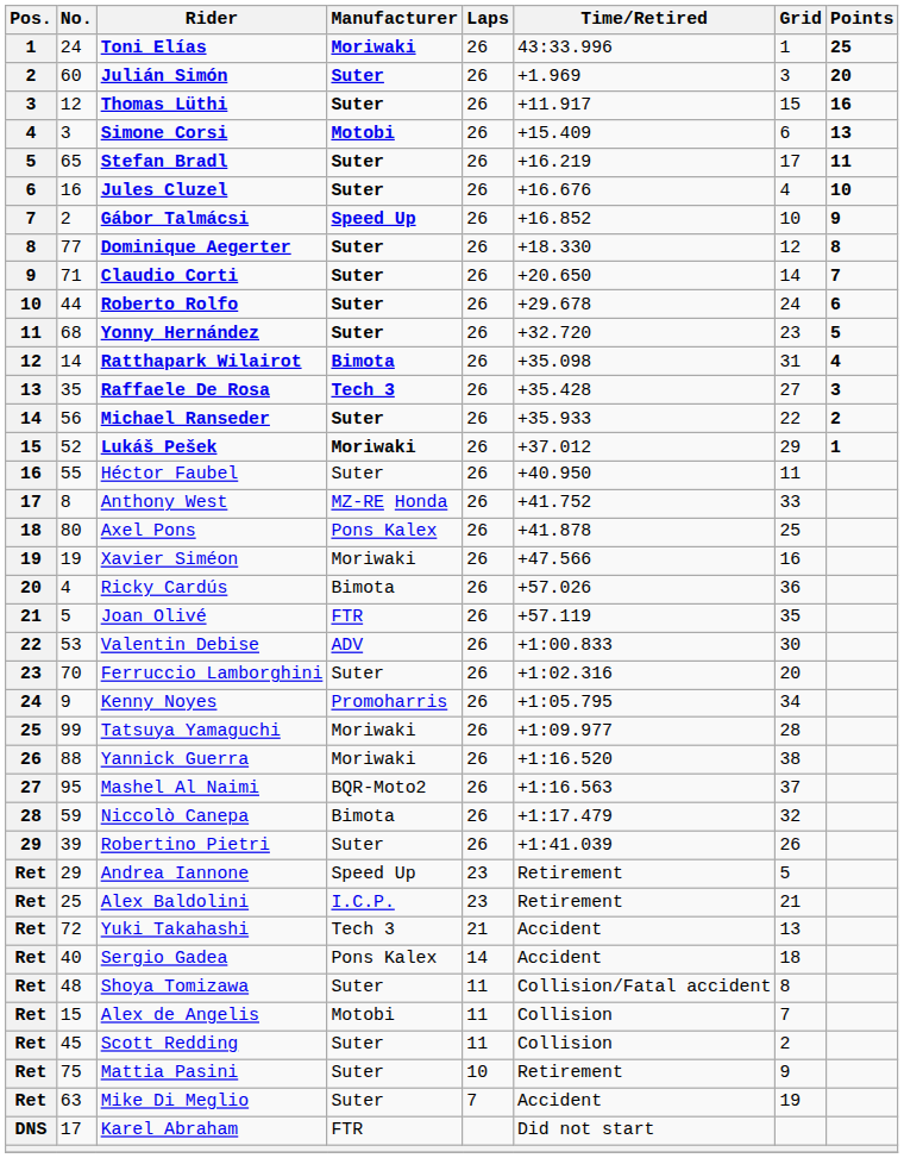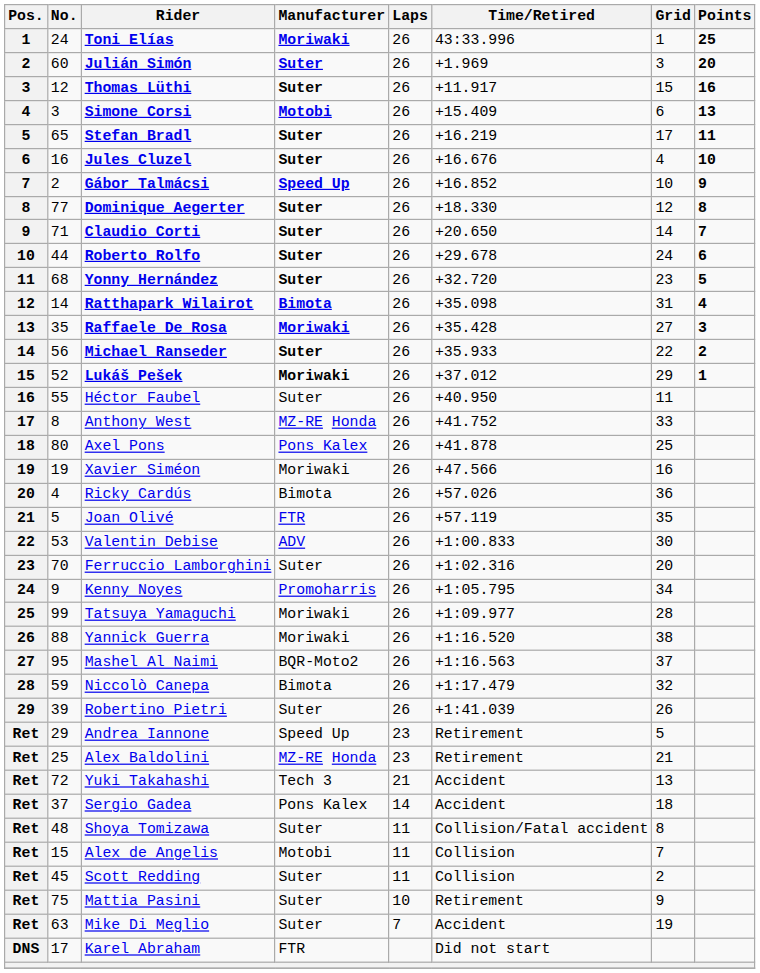Raffaele De Rosa | Manufacturer: Tech 3 -> Moriwaki
Alex Baldolini | Manufacturer: I.C.P. -> MZ-RE Honda
Sergio Gadea | No.: 40 -> 37
